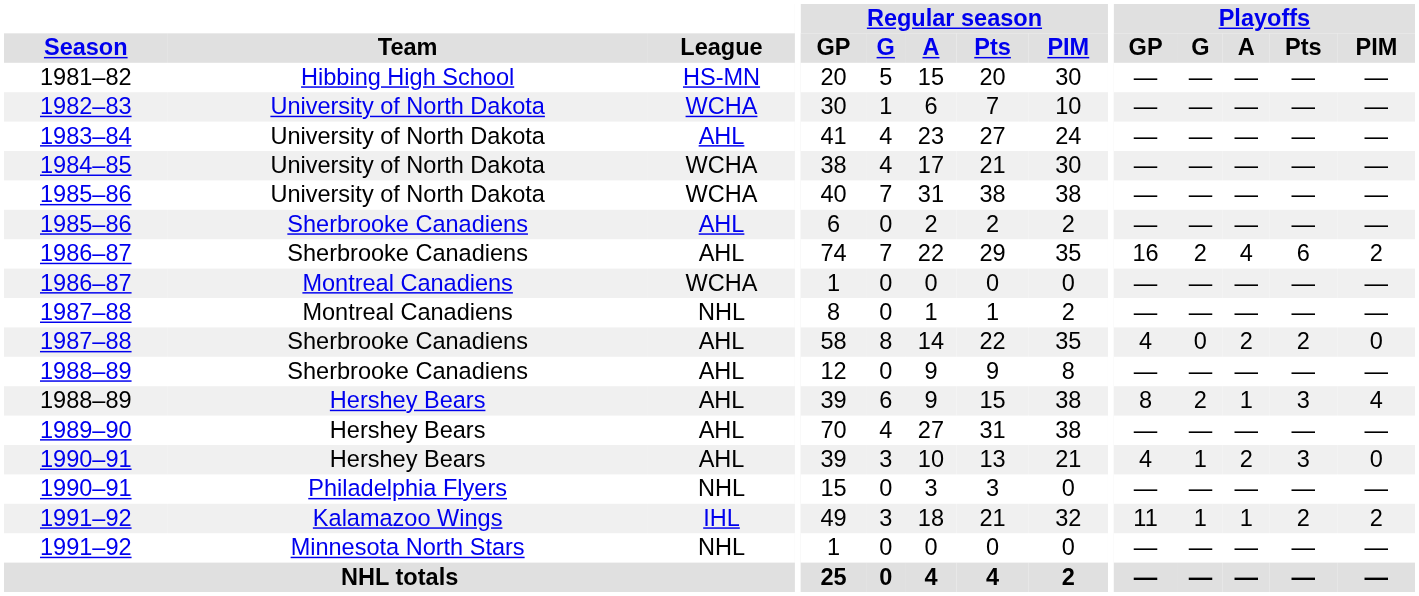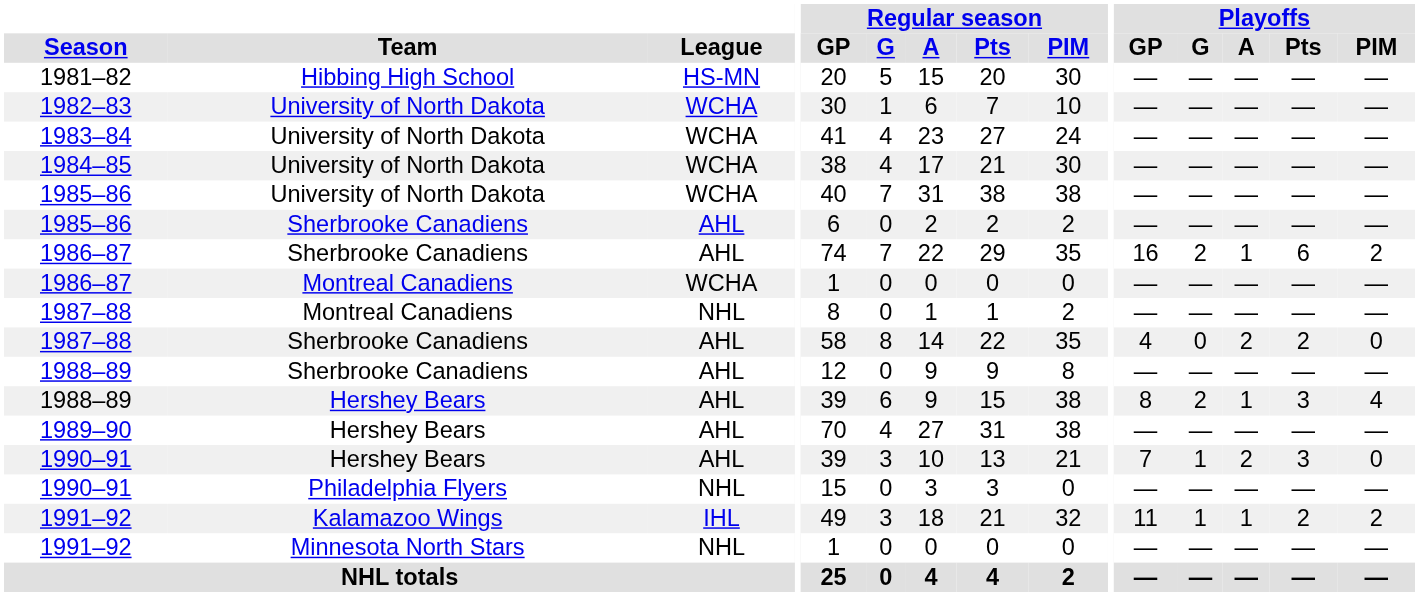1983–84 | League: AHL -> WCHA
1986–87 / Sherbrooke Canadiens | Playoffs / A: 4 -> 1
1990–91 / Hershey Bears | Playoffs / GP: 4 -> 7
